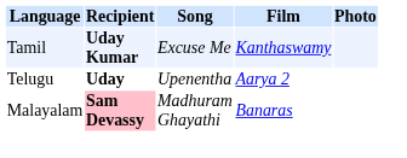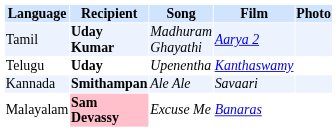Tamil | Song: Excuse Me -> Madhuram Ghayathi
Tamil | Film: Kanthaswamy -> Aarya 2
Telugu | Film: Aarya 2 -> Kanthaswamy
+ row: Kannada | Smithampan | Ale Ale | Savaari
Malayalam | Song: Madhuram Ghayathi -> Excuse Me
